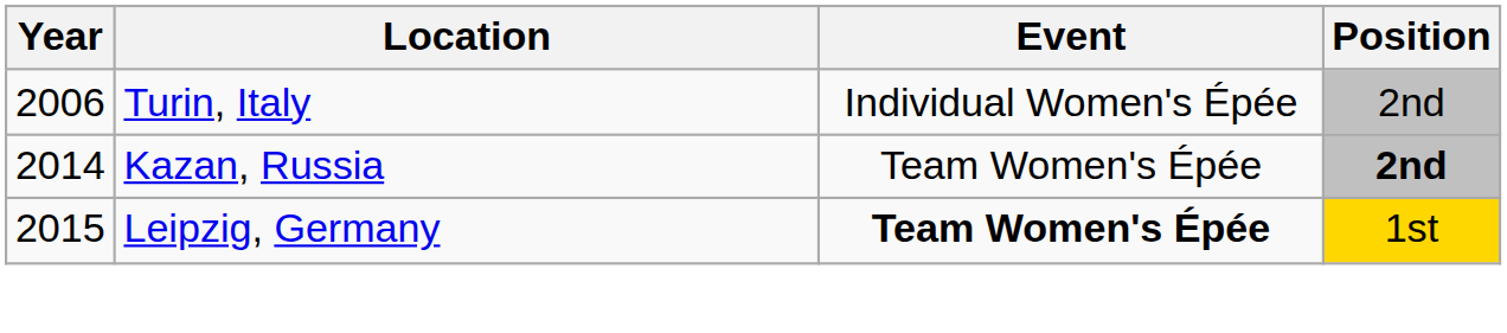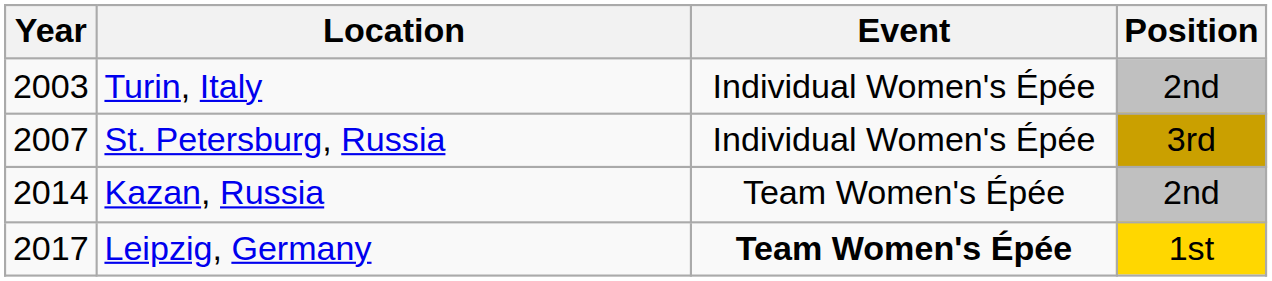Turin, Italy | Year: 2006 -> 2003
+ row: 2007 | St. Petersburg, Russia | Individual Women's Épée | 3rd
Kazan, Russia | Position: bold -> normal
Leipzig, Germany | Year: 2015 -> 2017
